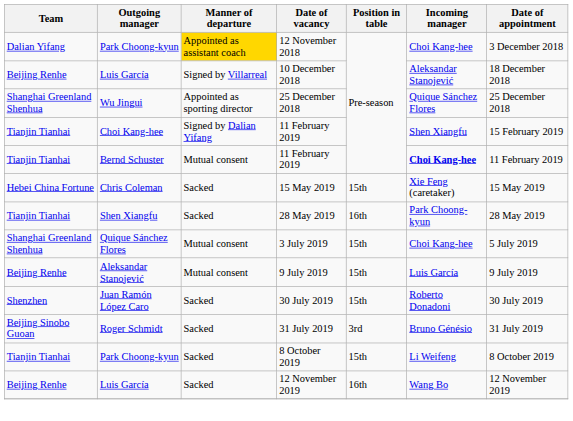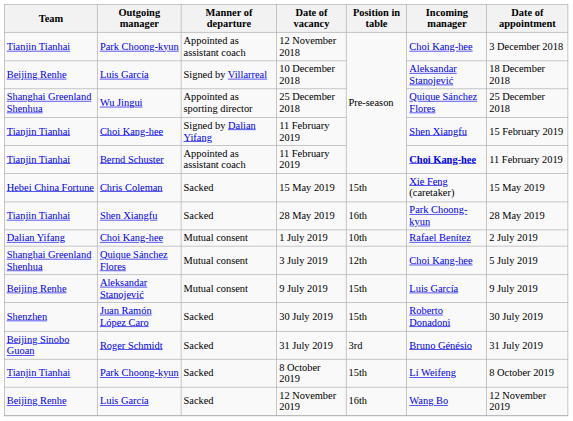12 November 2018 | Team: Dalian Yifang -> Tianjin Tianhai
12 November 2018 | Manner of departure: gold background -> no background
Bernd Schuster / 11 February 2019 | Manner of departure: Mutual consent -> Appointed as assistant coach
+ row: Dalian Yifang | Choi Kang-hee | Mutual consent | 1 July 2019 | 10th | Rafael Benítez | 2 July 2019
3 July 2019 | Position in table: 15th -> 12th
